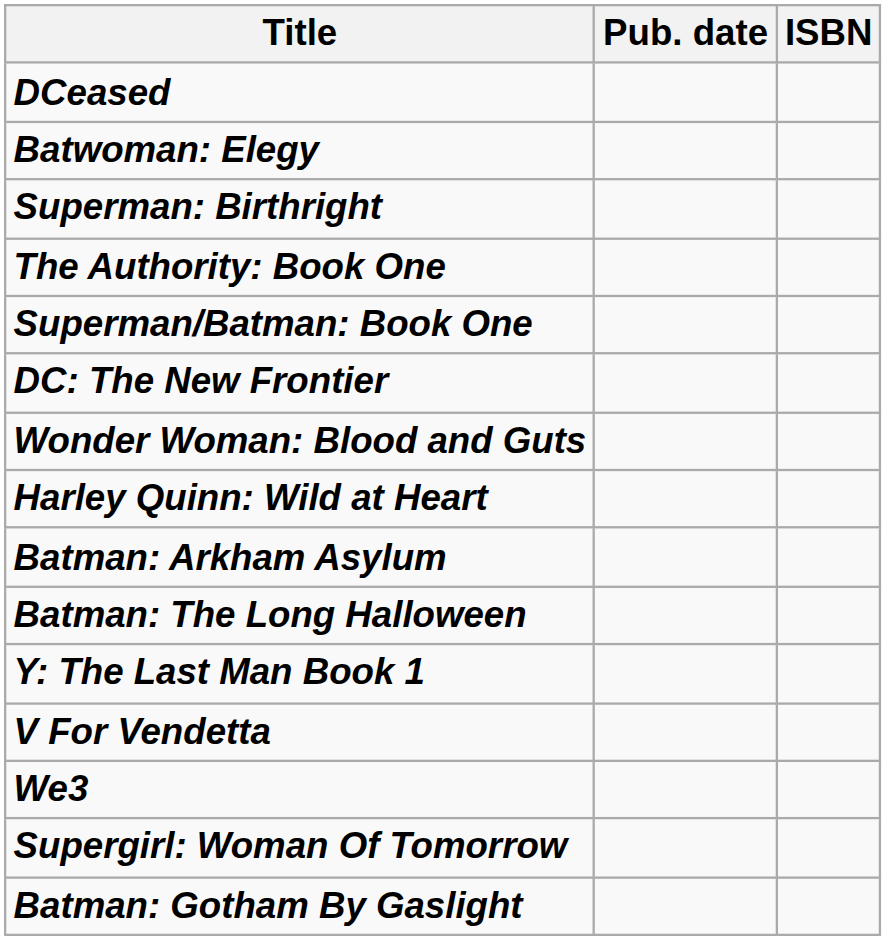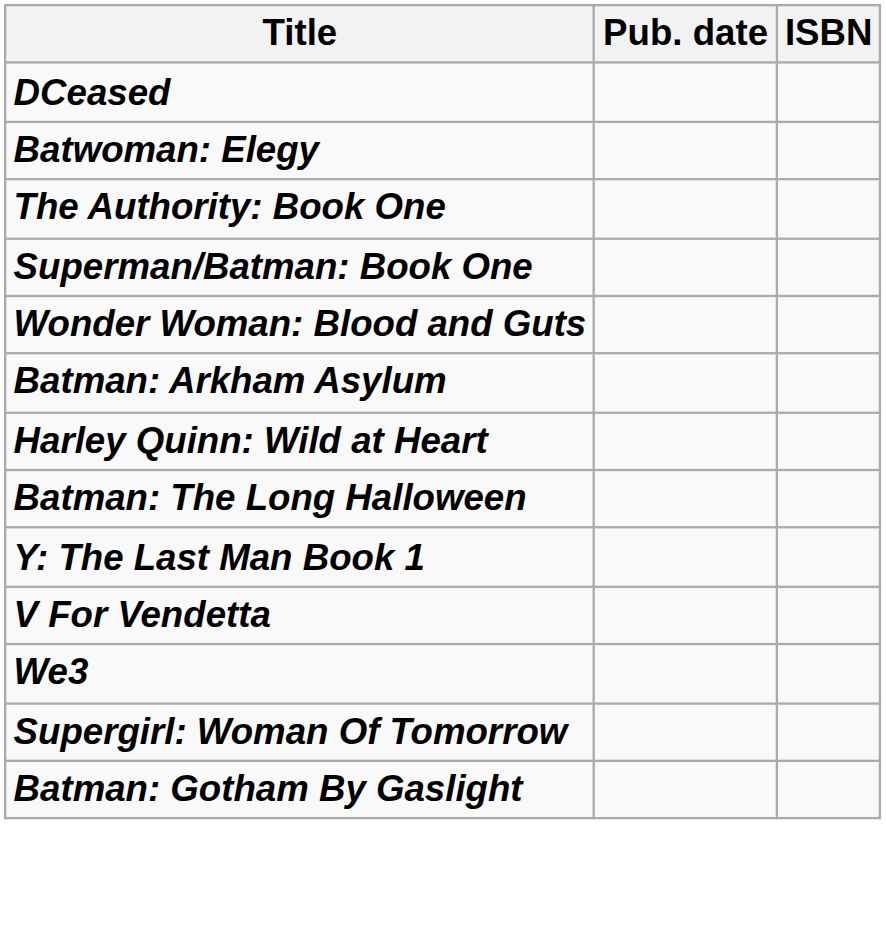- row: Superman: Birthright
- row: DC: The New Frontier
rows swapped: Batman: Arkham Asylum <-> Harley Quinn: Wild at Heart
